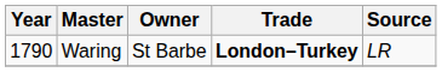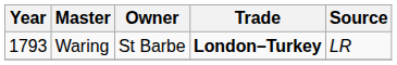Waring | Year: 1790 -> 1793
